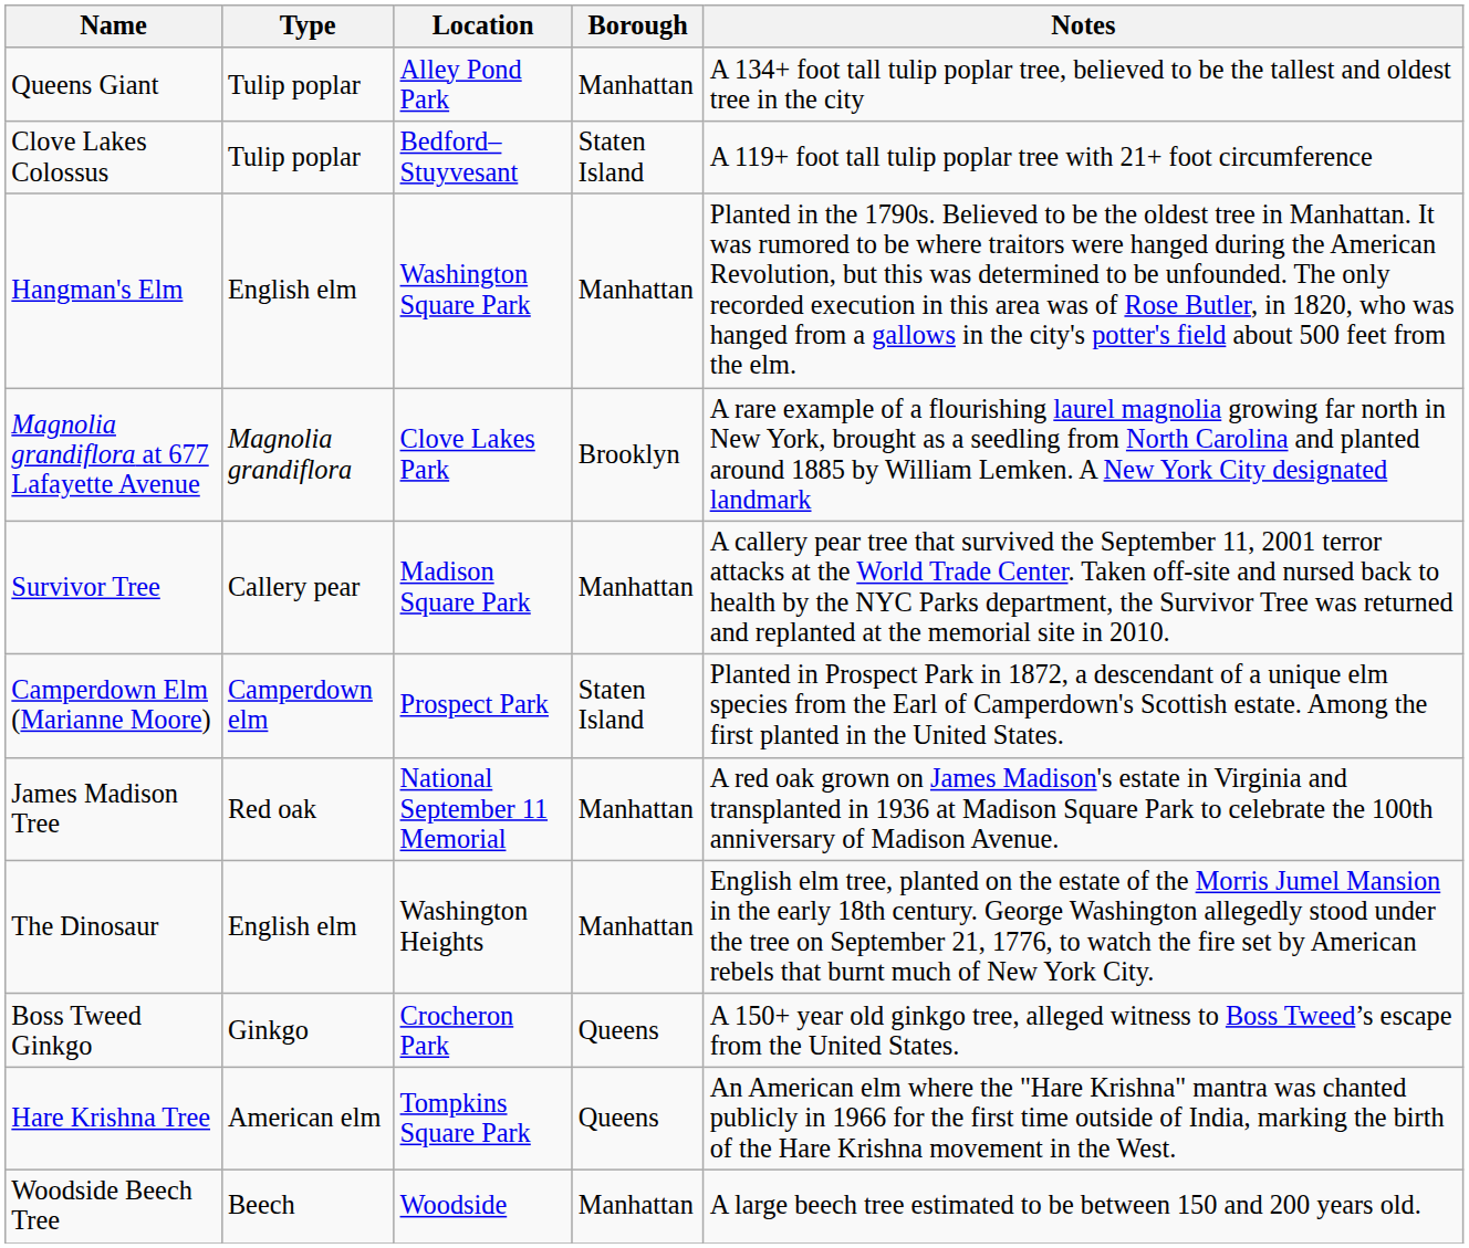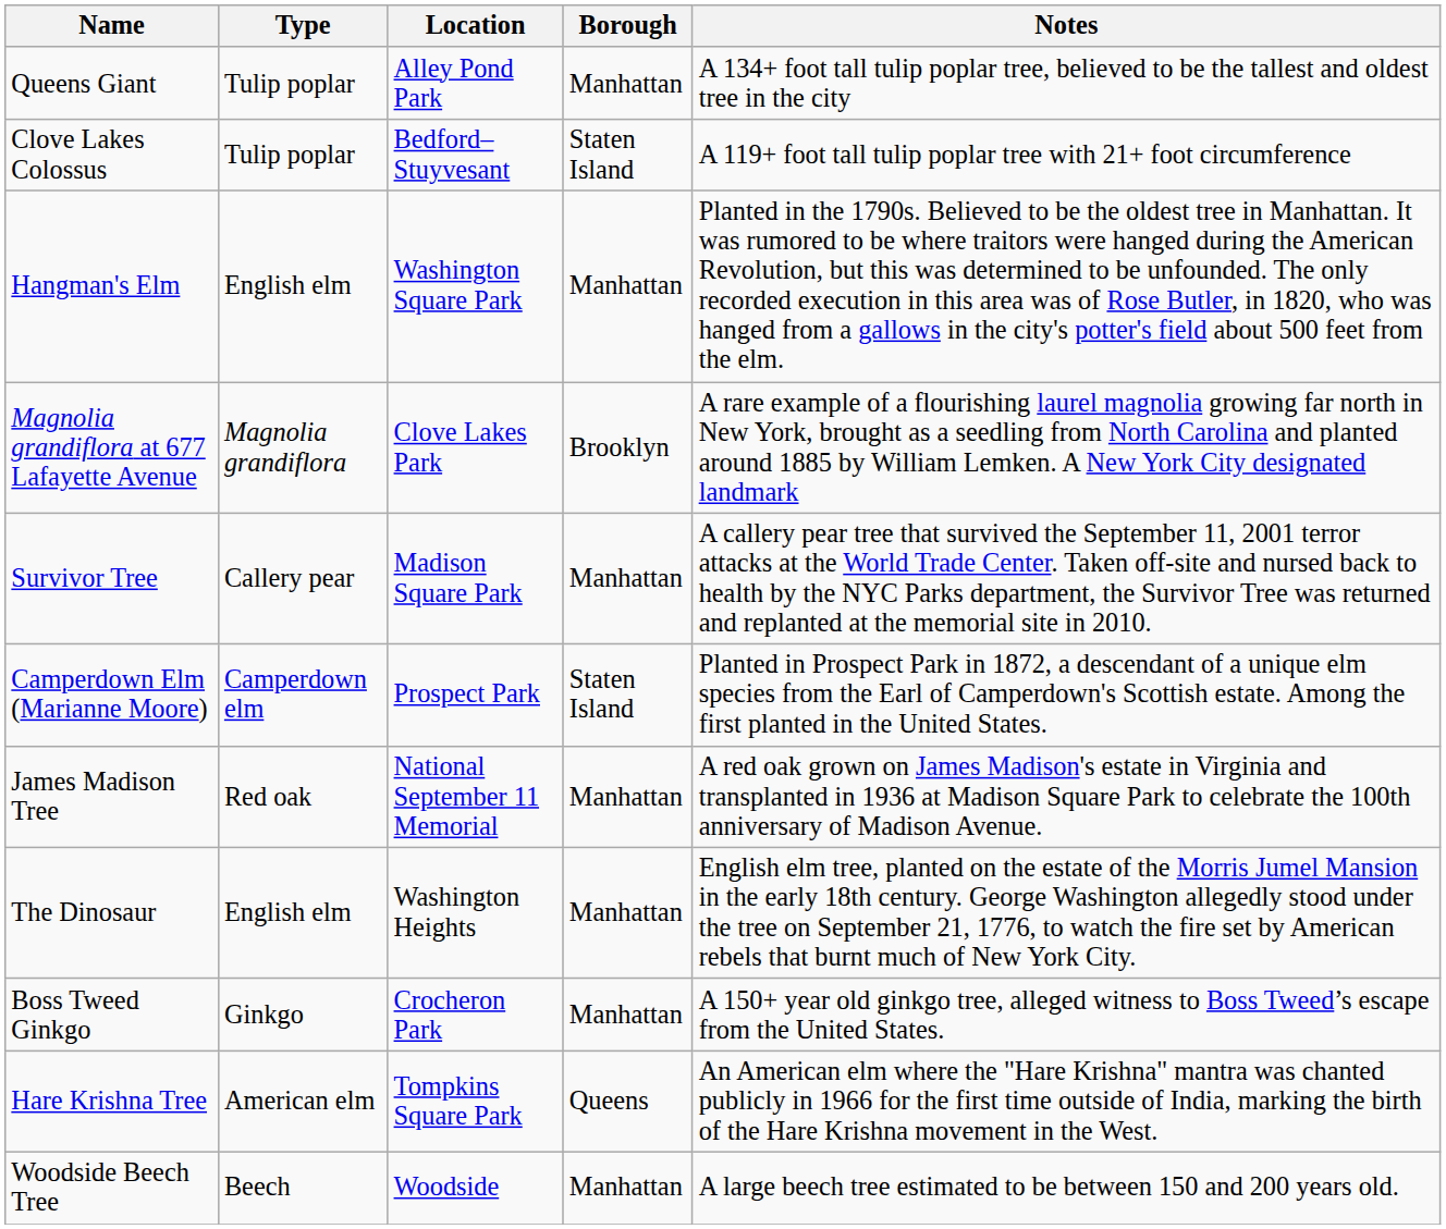Boss Tweed Ginkgo | Borough: Queens -> Manhattan
